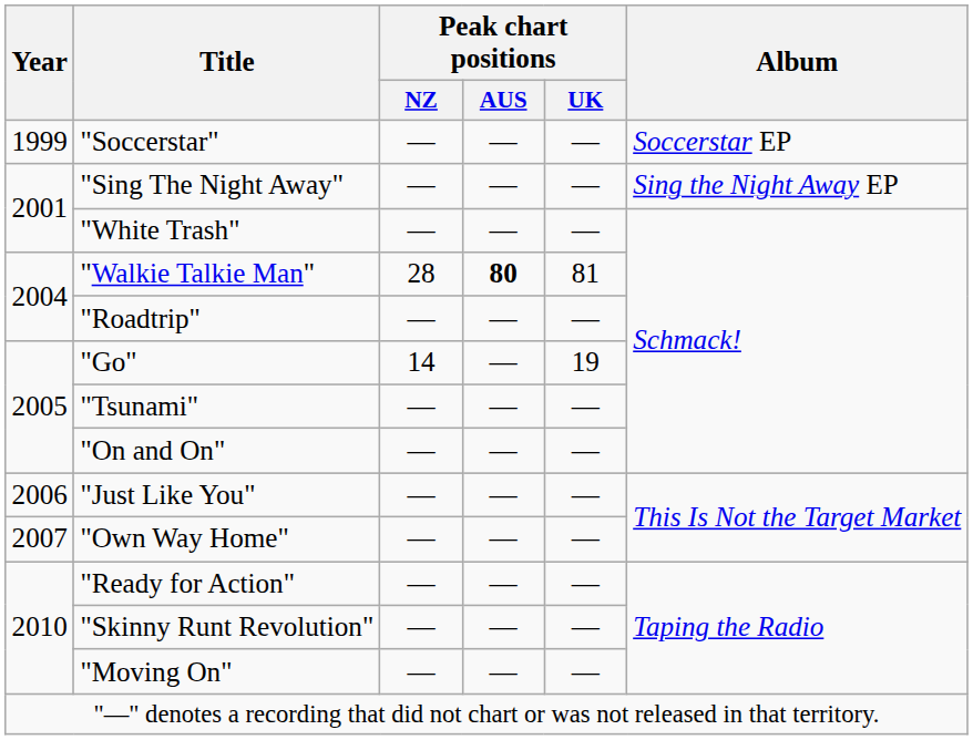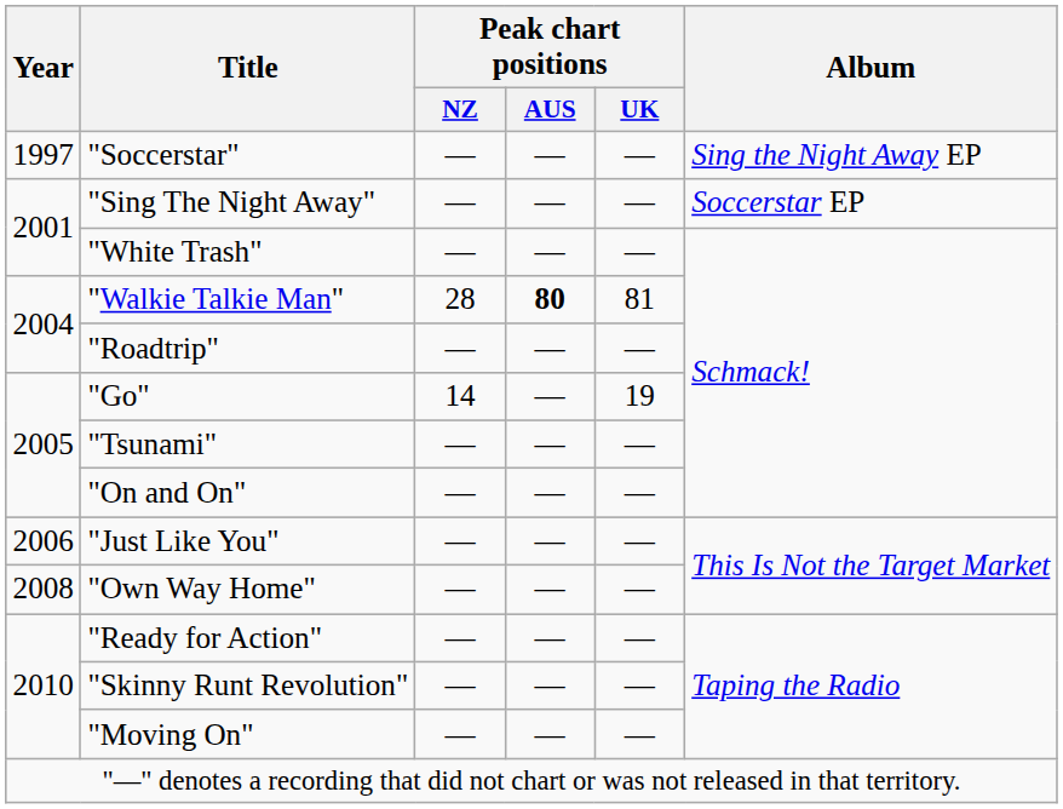"Soccerstar" | Year: 1999 -> 1997
"Soccerstar" | Album: Soccerstar EP -> Sing the Night Away EP
"Sing The Night Away" | Album: Sing the Night Away EP -> Soccerstar EP
"Own Way Home" | Year: 2007 -> 2008
